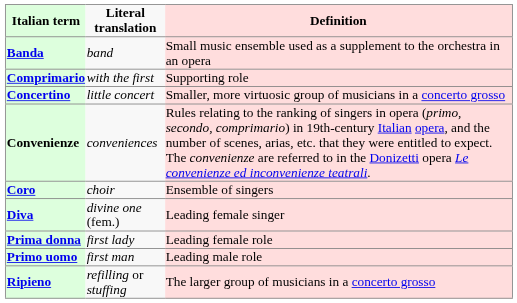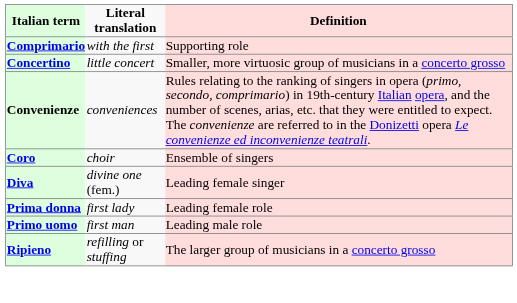- row: Banda | band | Small music ensemble used as a supplement to the orchestra in an opera
